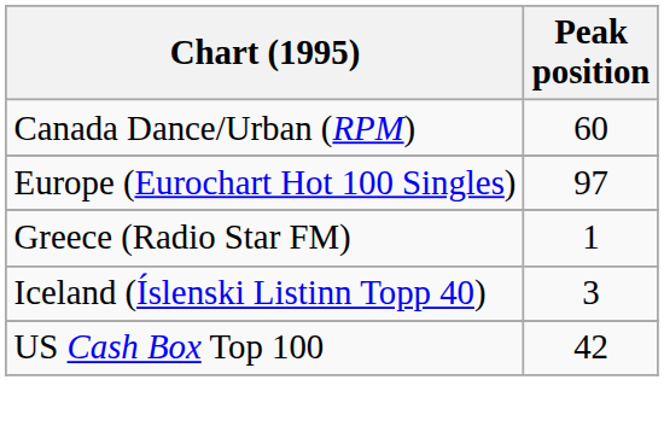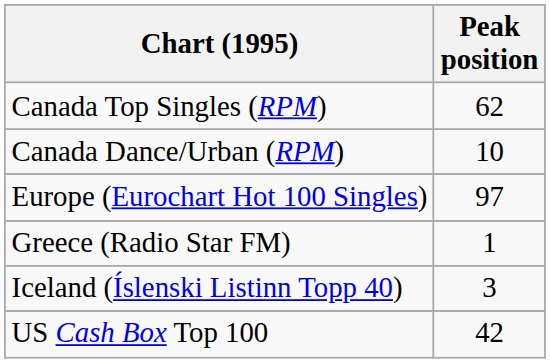+ row: Canada Top Singles (RPM) | 62
Canada Dance/Urban (RPM) | Peak position: 60 -> 10
